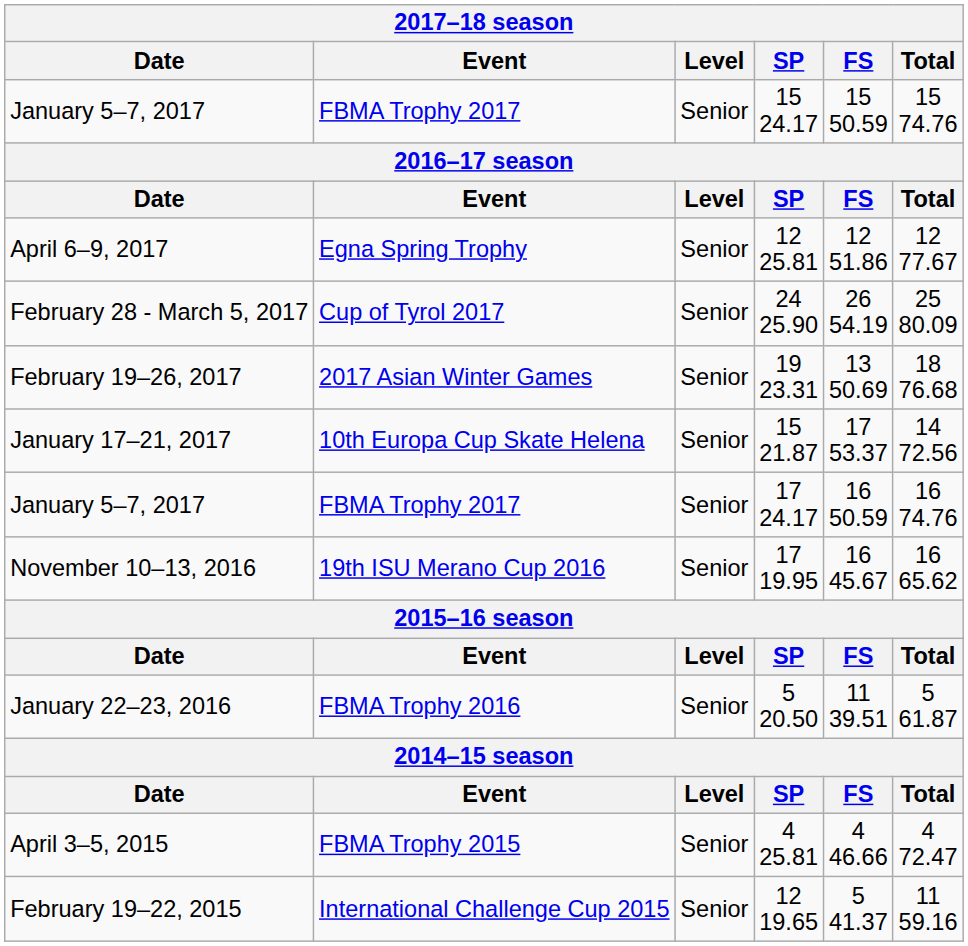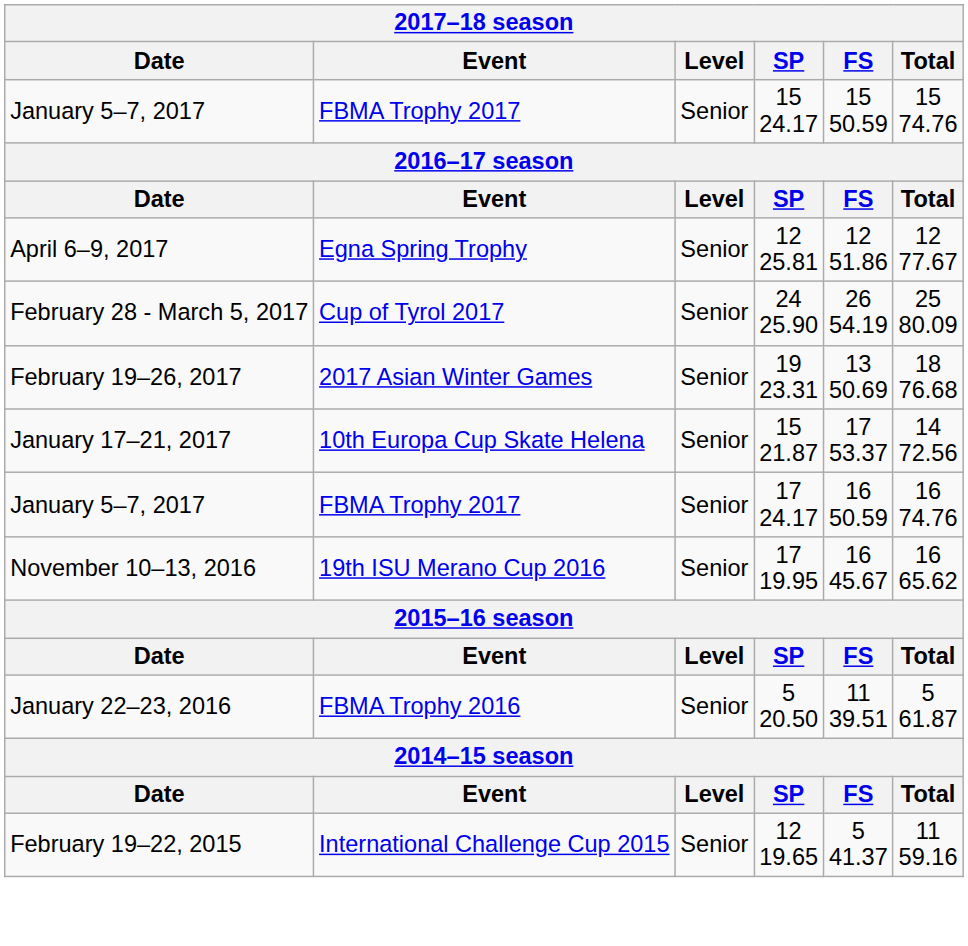- row: April 3–5, 2015 | FBMA Trophy 2015 | Senior | 4 25.81 | 4 46.66 | 4 72.47
